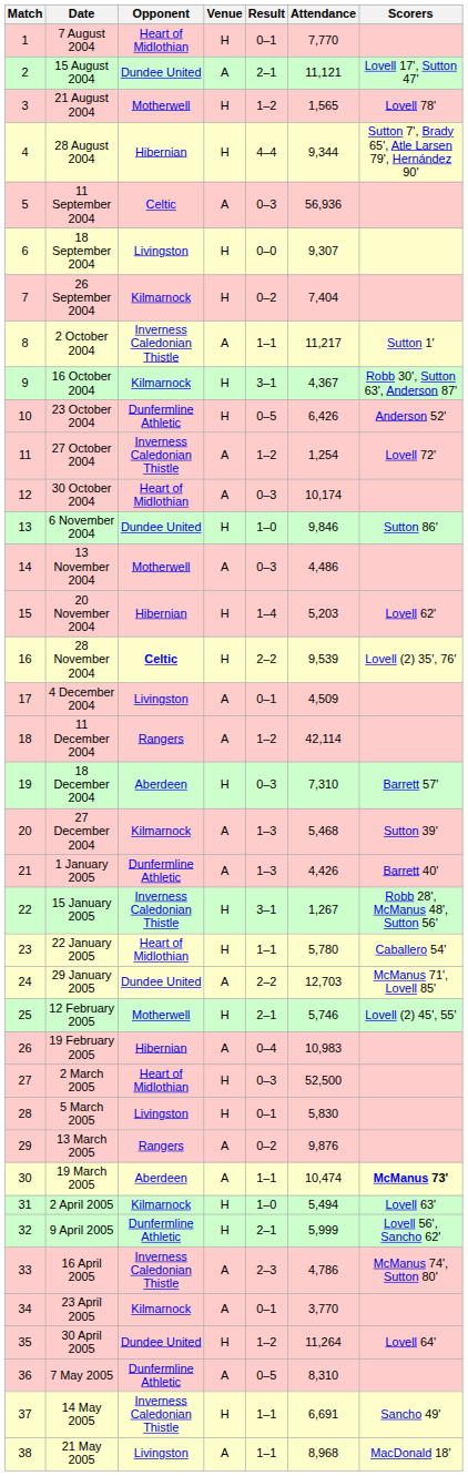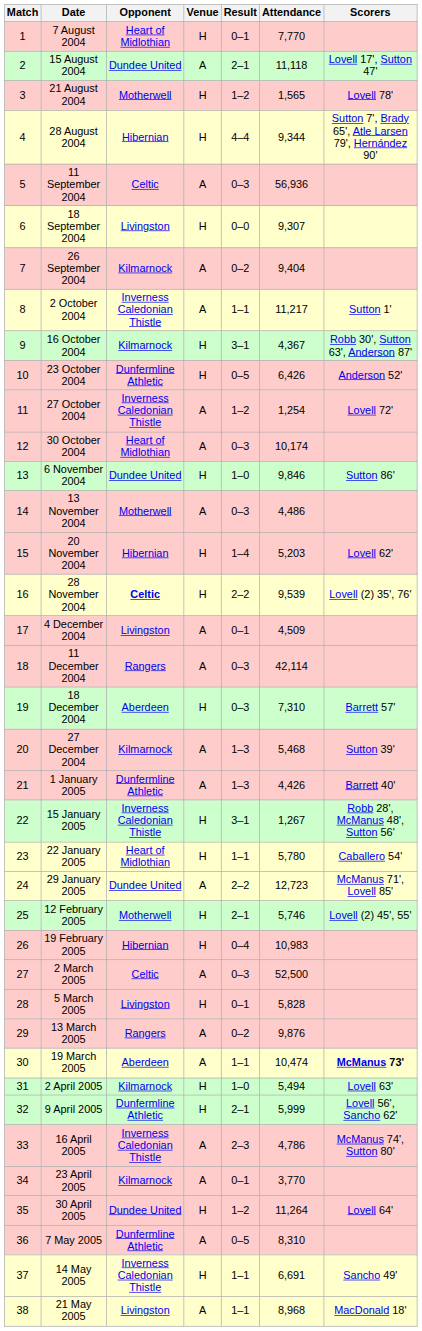15 August 2004 | Attendance: 11,121 -> 11,118
26 September 2004 | Venue: H -> A
26 September 2004 | Attendance: 7,404 -> 9,404
11 December 2004 | Result: 1–2 -> 0–3
29 January 2005 | Attendance: 12,703 -> 12,723
19 February 2005 | Venue: A -> H
2 March 2005 | Opponent: Heart of Midlothian -> Celtic
2 March 2005 | Venue: H -> A
5 March 2005 | Attendance: 5,830 -> 5,828
